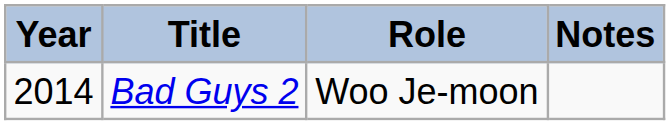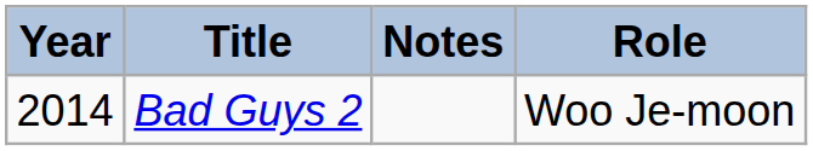columns swapped: Role <-> Notes
